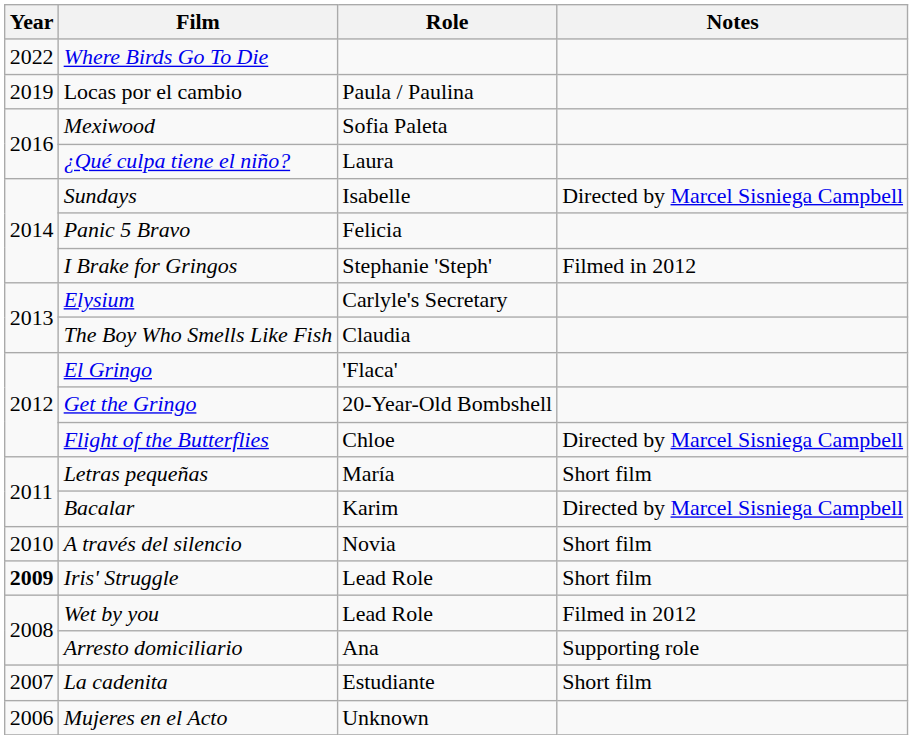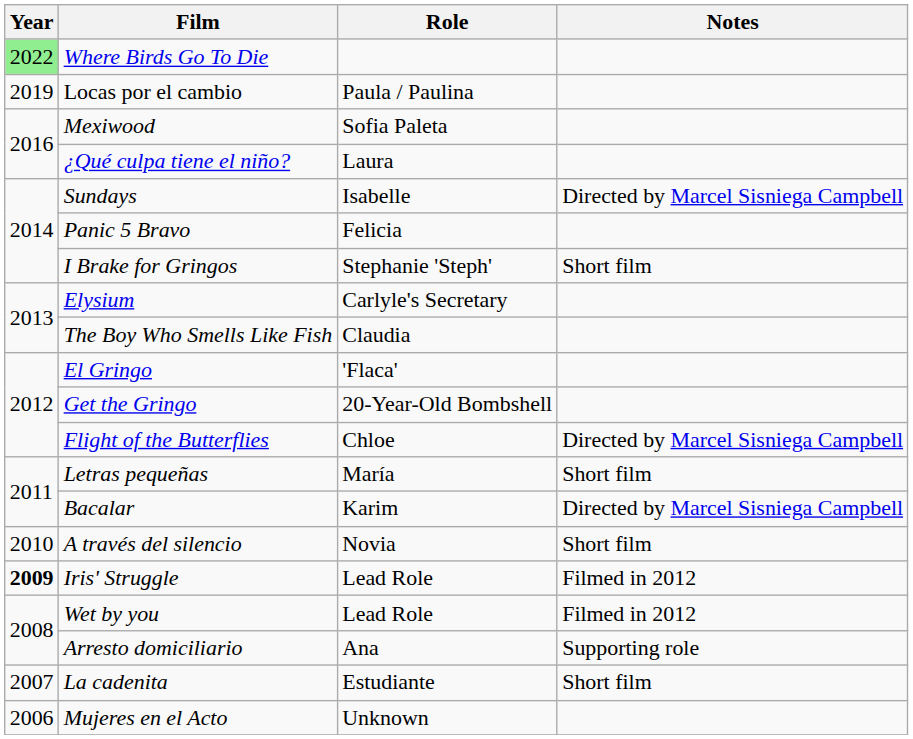Where Birds Go To Die | Year: no background -> lightgreen background
I Brake for Gringos | Notes: Filmed in 2012 -> Short film
Iris' Struggle | Notes: Short film -> Filmed in 2012
